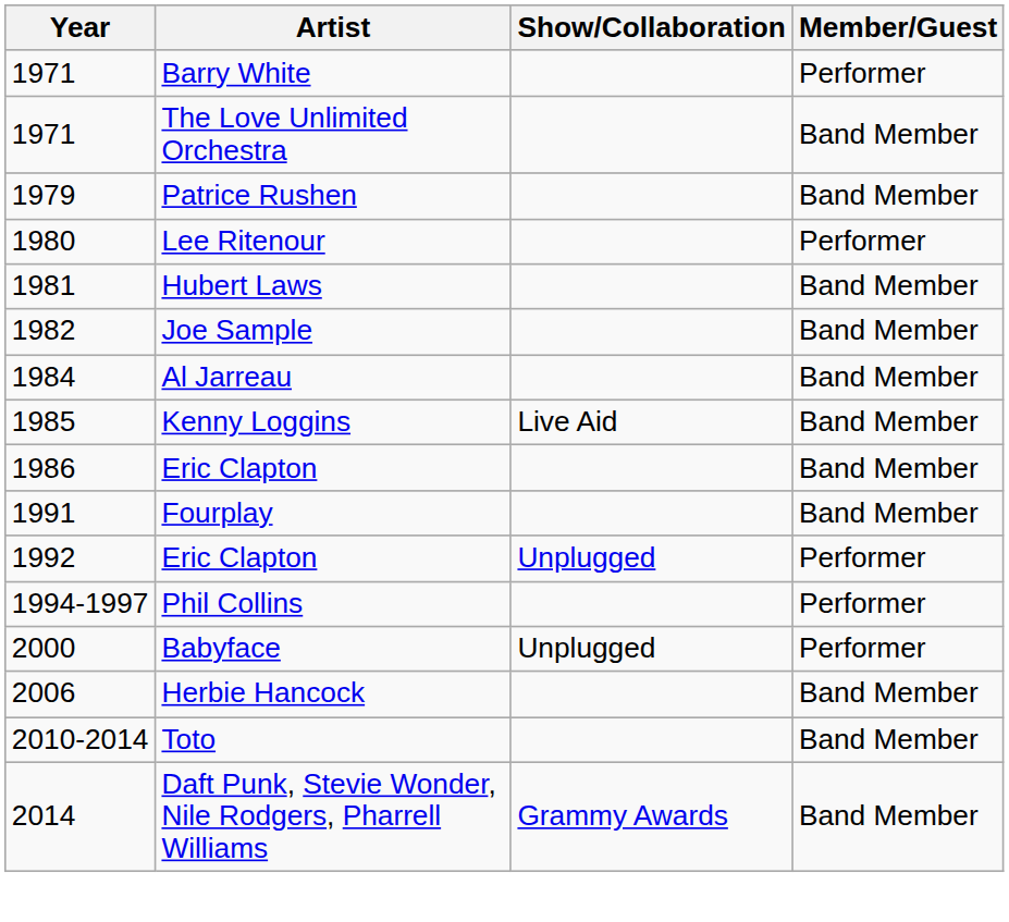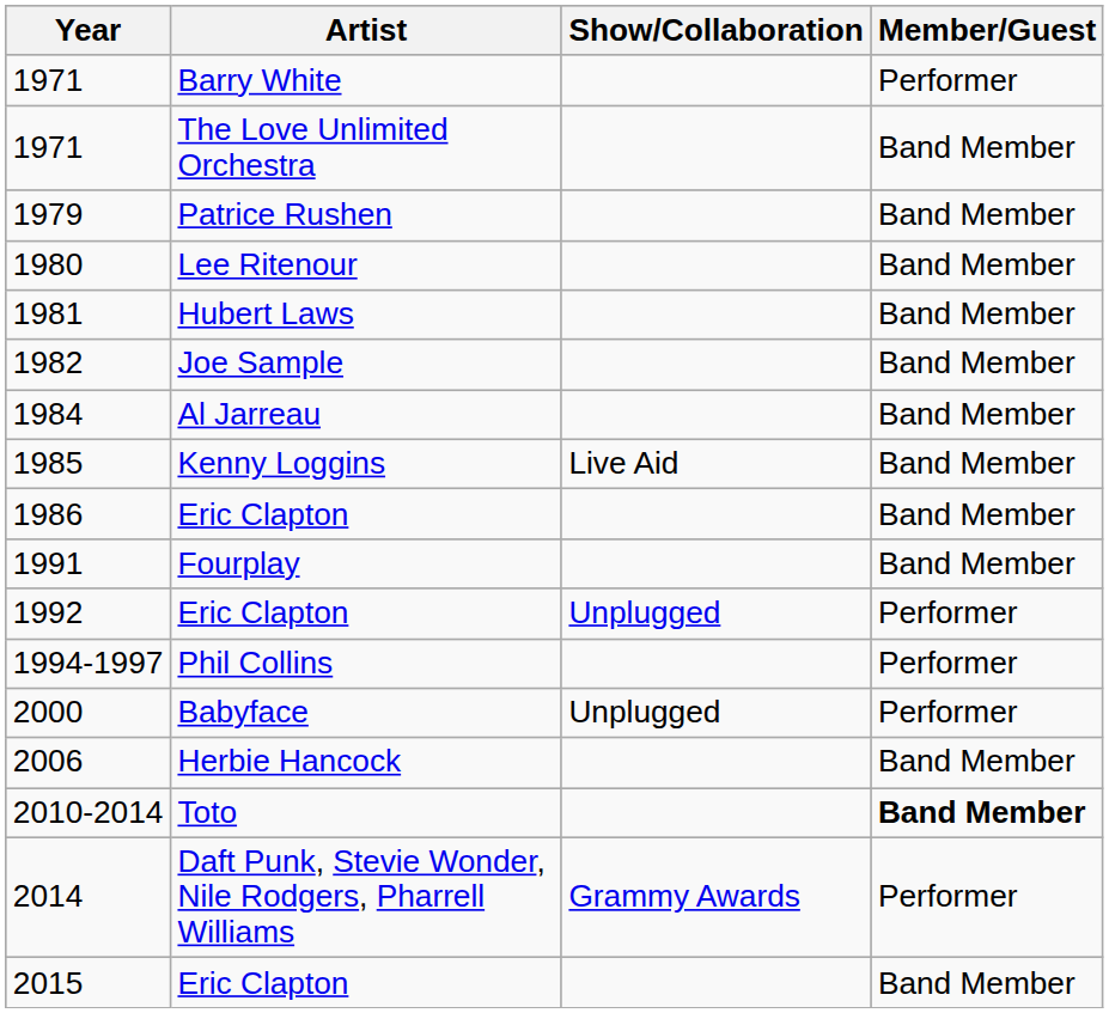1980 | Member/Guest: Performer -> Band Member
2010-2014 | Member/Guest: normal -> bold
2014 | Member/Guest: Band Member -> Performer
+ row: 2015 | Eric Clapton | Band Member
